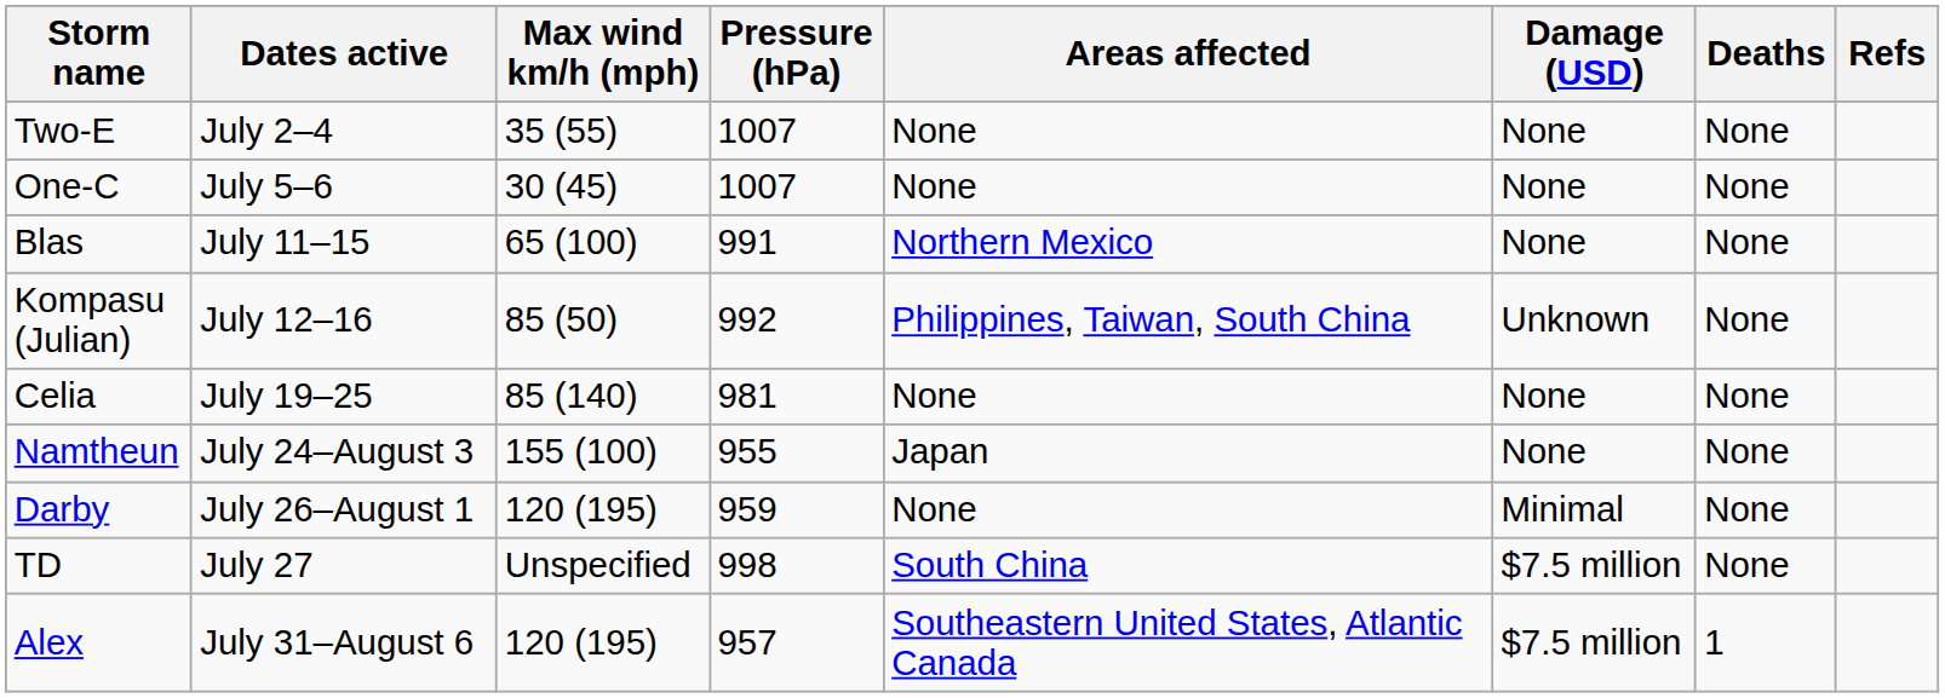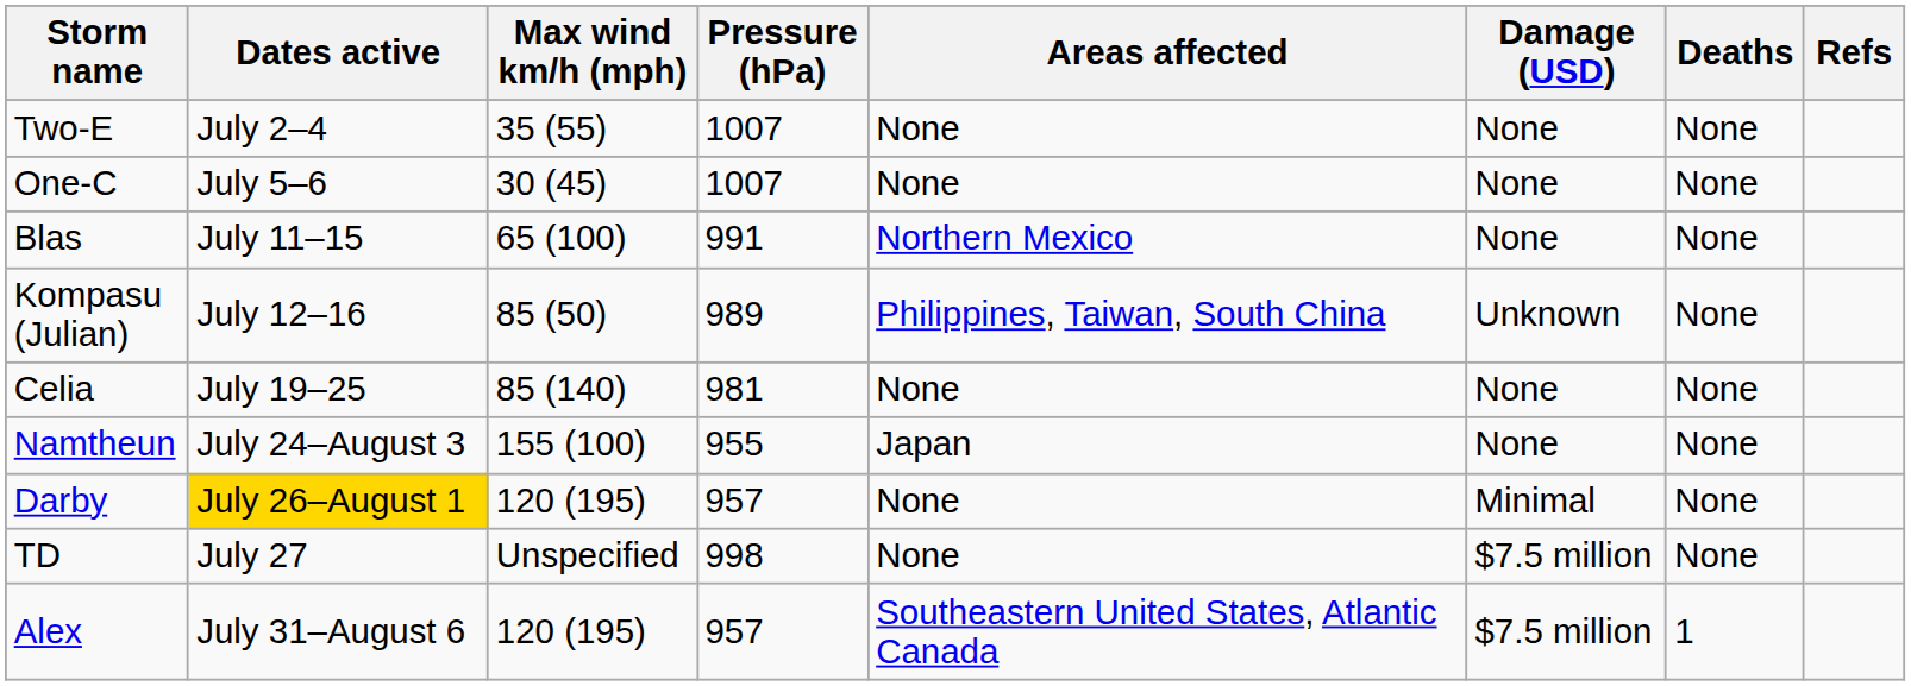Kompasu (Julian) | Pressure (hPa): 992 -> 989
Darby | Dates active: no background -> gold background
Darby | Pressure (hPa): 959 -> 957
TD | Areas affected: South China -> None
